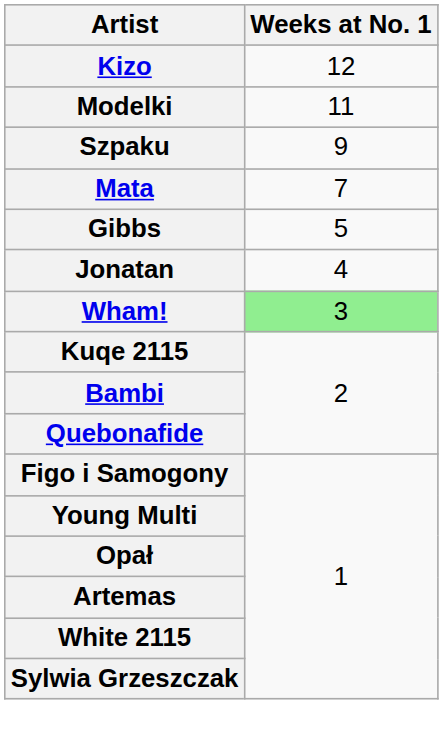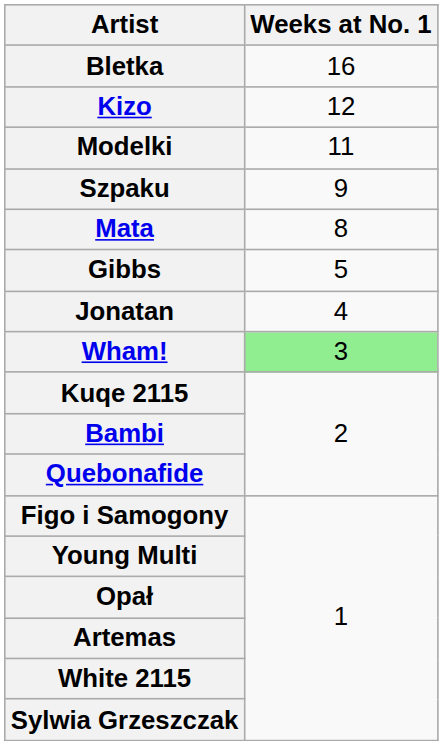+ row: Bletka | 16
Mata | Weeks at No. 1: 7 -> 8
